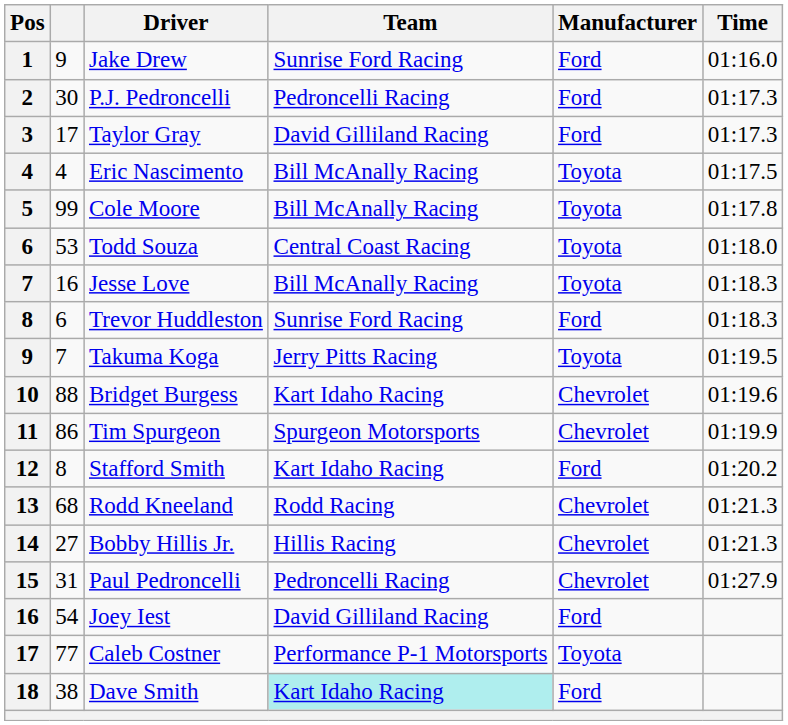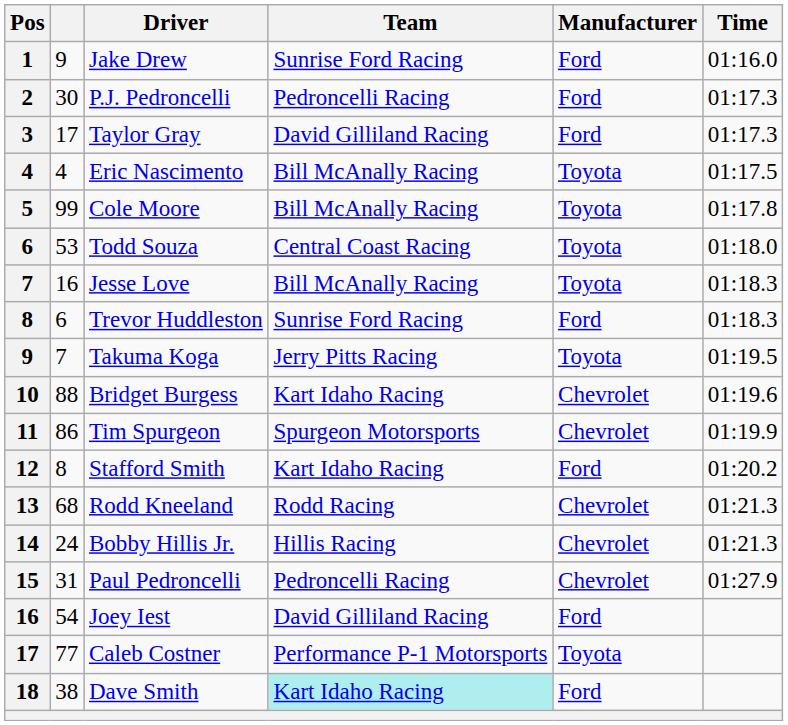Bobby Hillis Jr. | column 2: 27 -> 24
